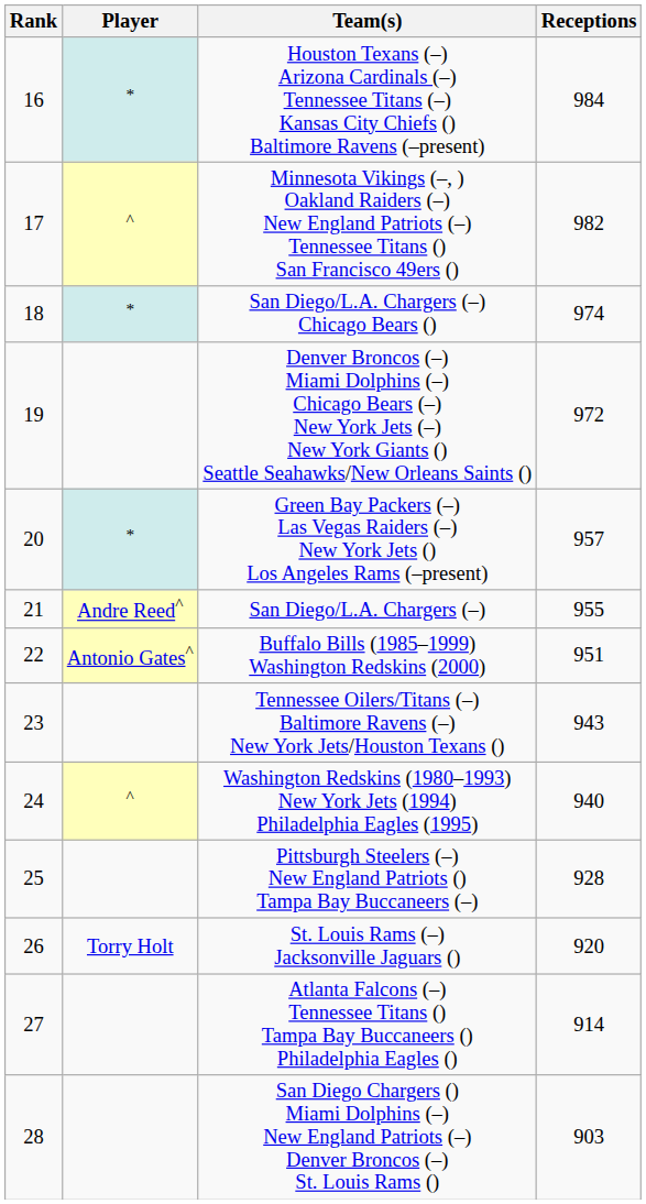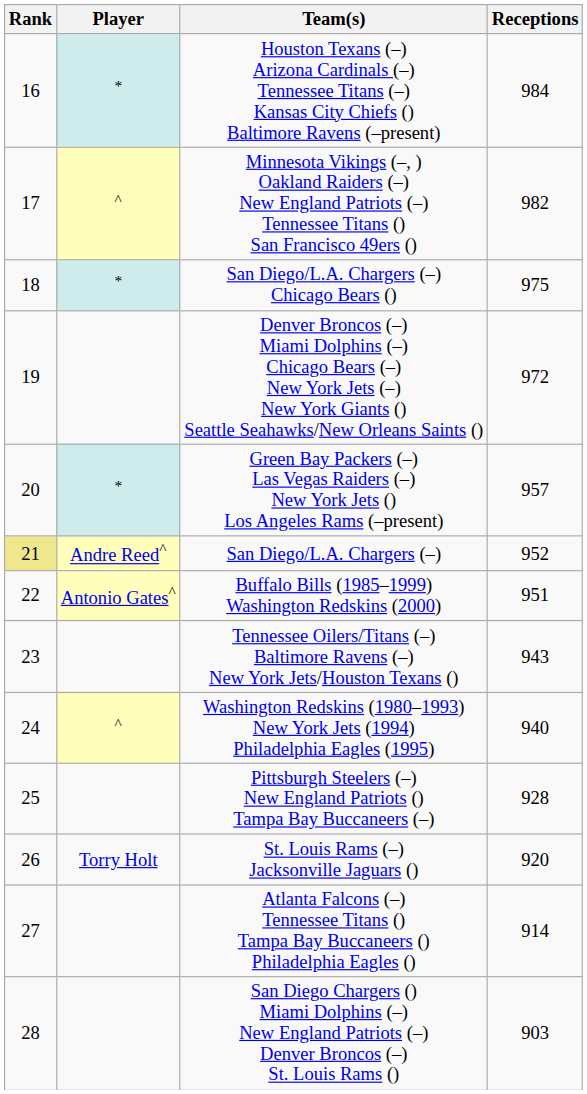San Diego/L.A. Chargers (–) Chicago Bears () | Receptions: 974 -> 975
San Diego/L.A. Chargers (–) | Rank: no background -> khaki background
San Diego/L.A. Chargers (–) | Receptions: 955 -> 952
